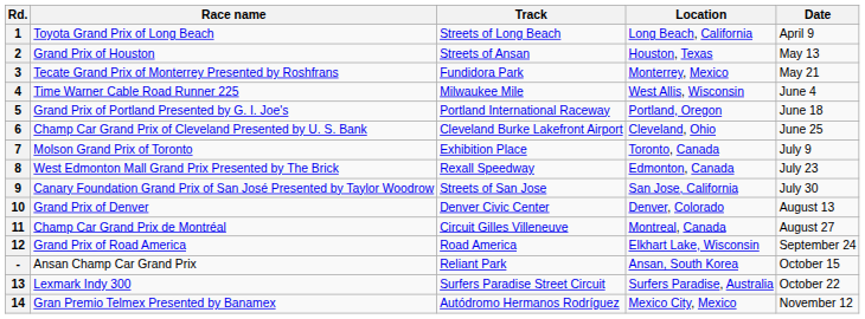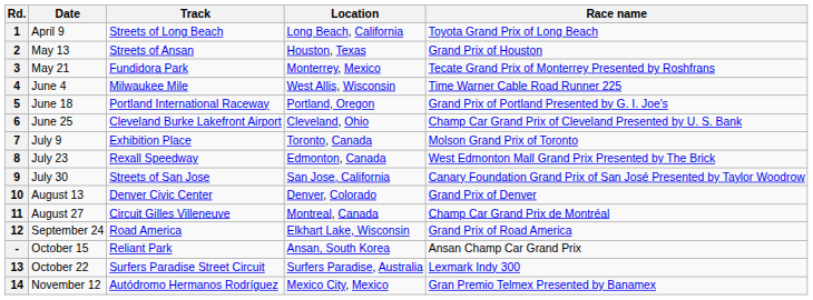columns swapped: Race name <-> Date
